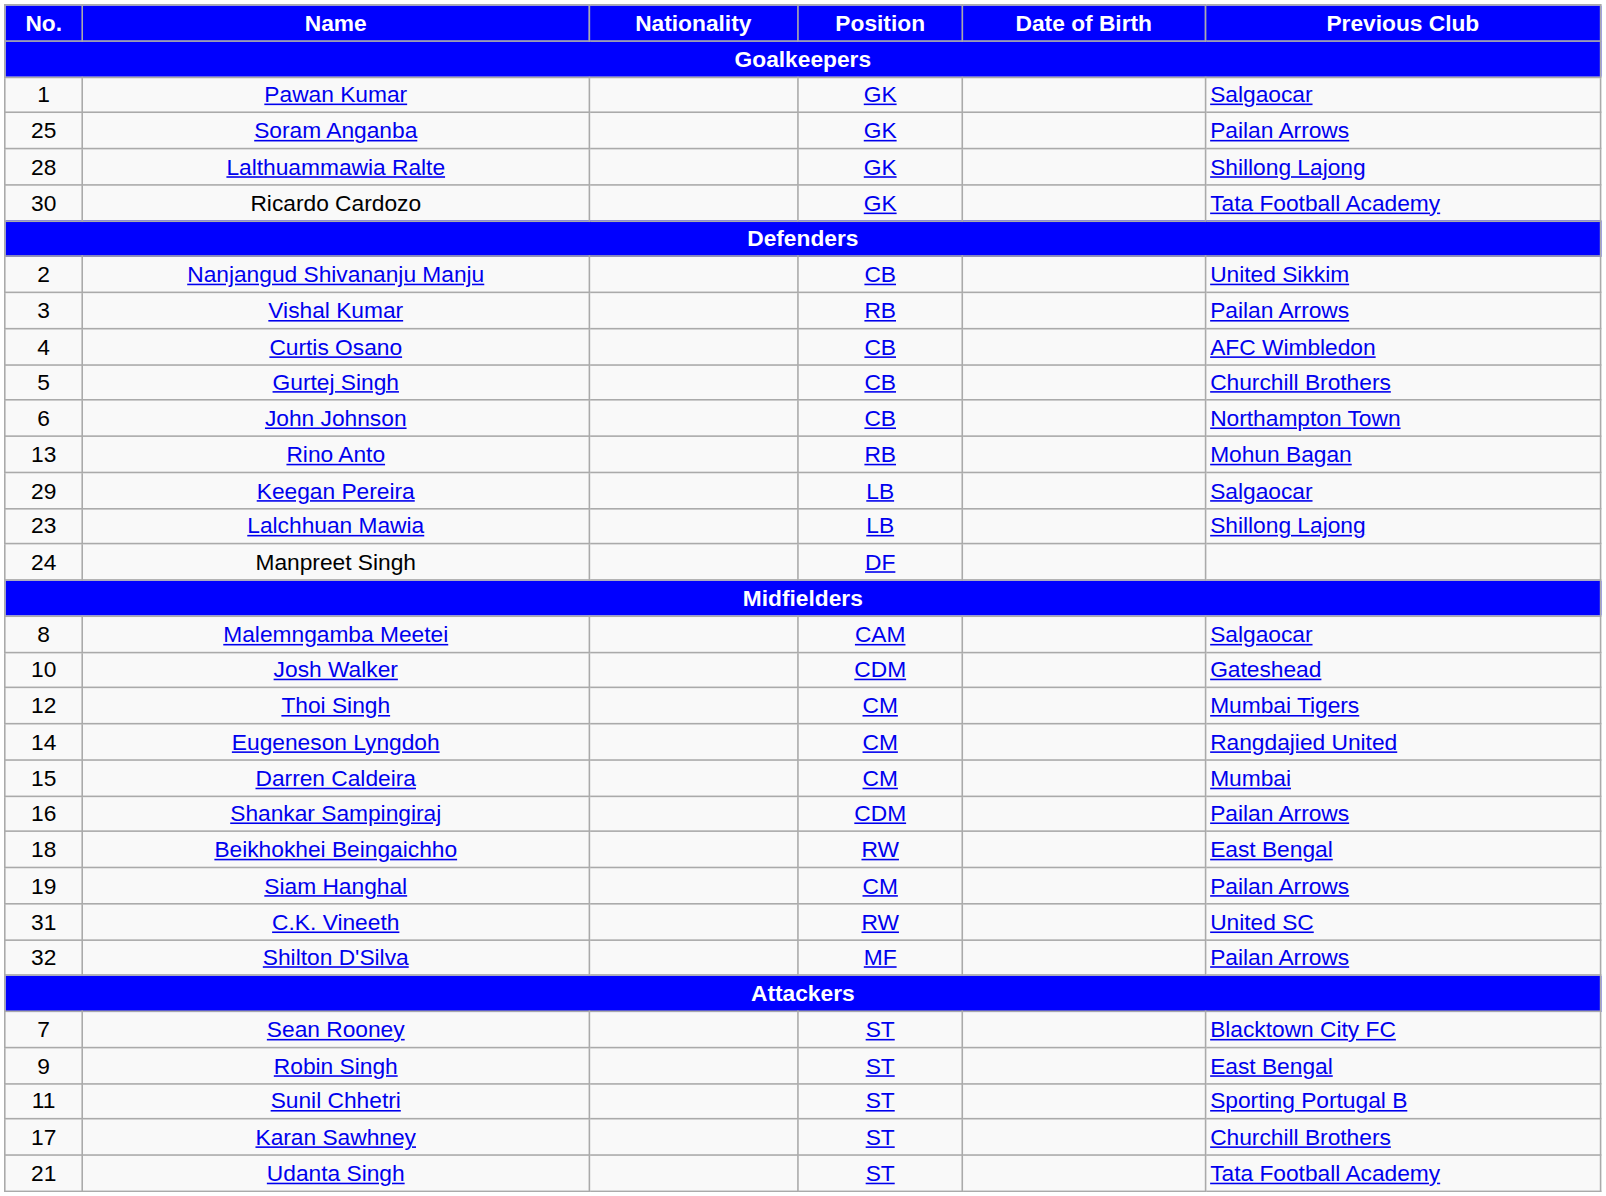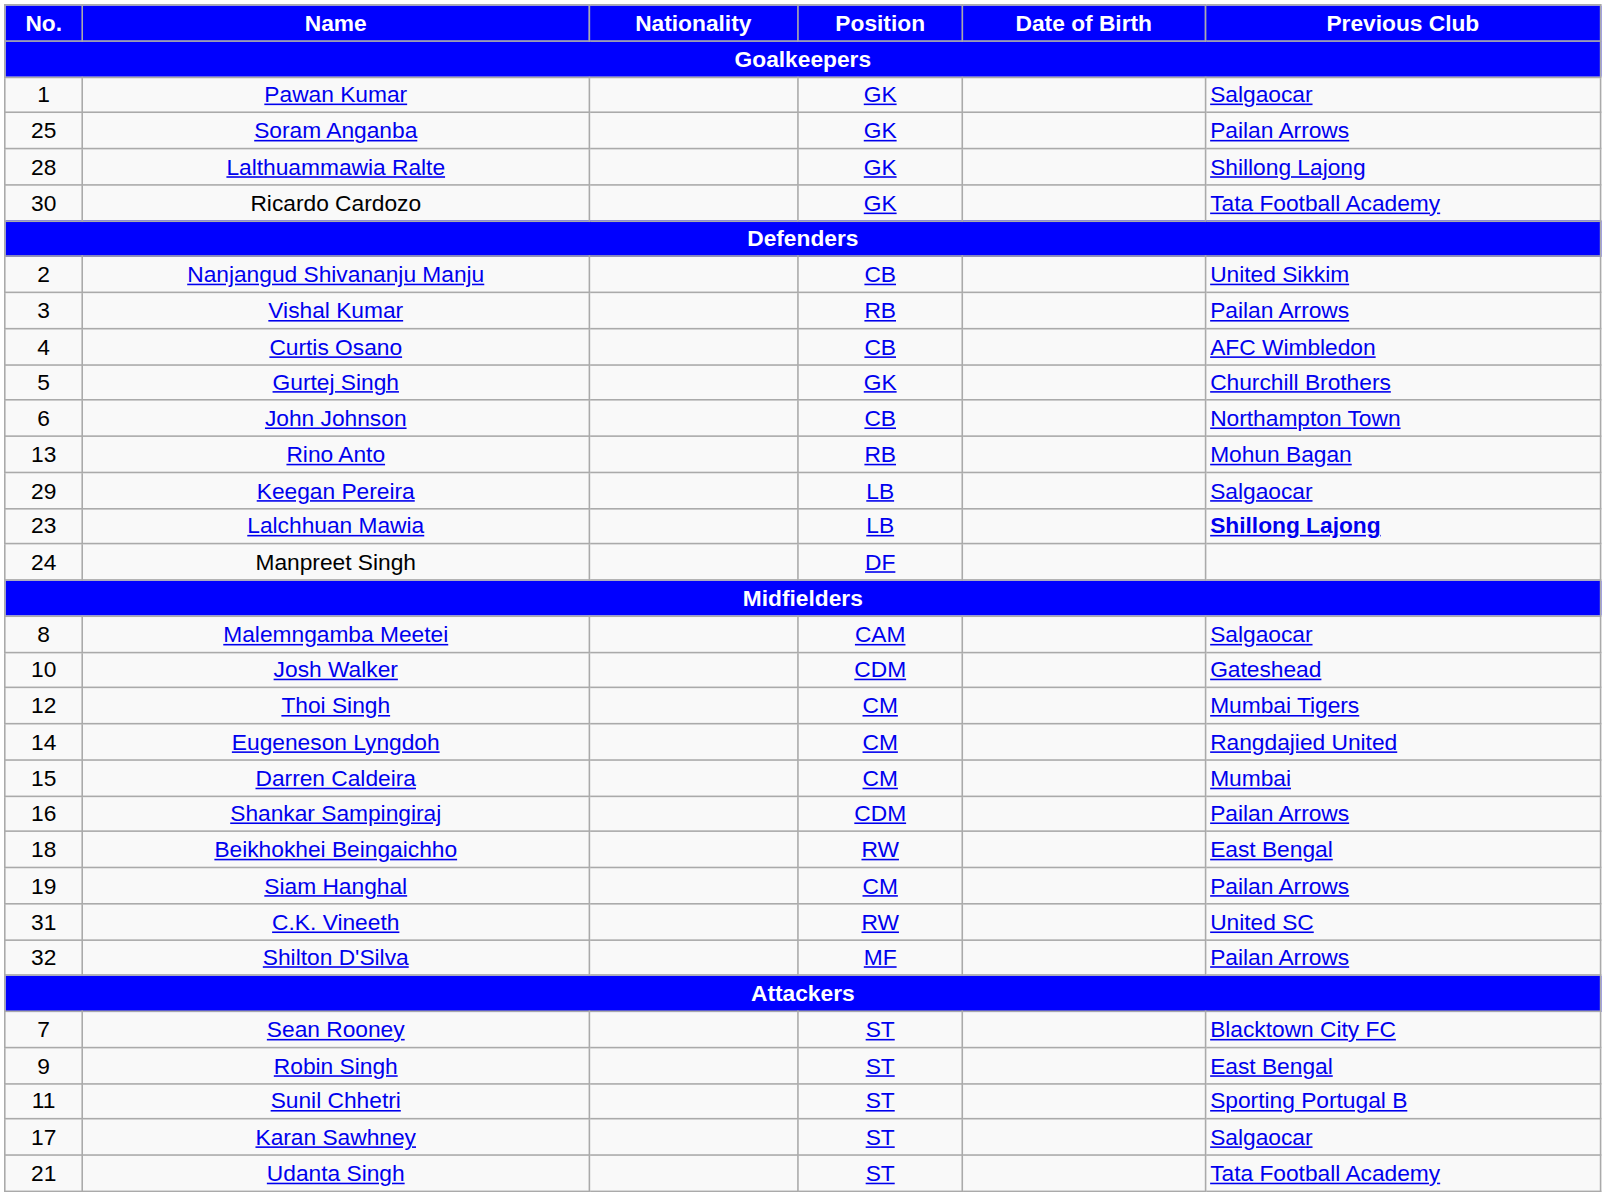Gurtej Singh | Position: CB -> GK
Lalchhuan Mawia | Previous Club: normal -> bold
Karan Sawhney | Previous Club: Churchill Brothers -> Salgaocar
